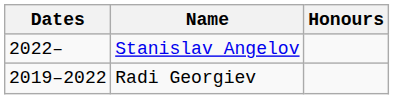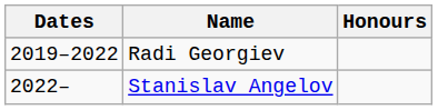rows swapped: Radi Georgiev <-> Stanislav Angelov
